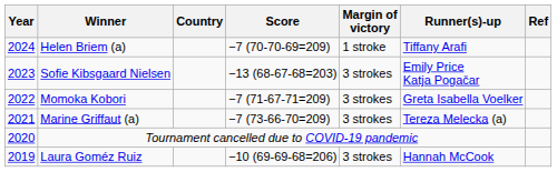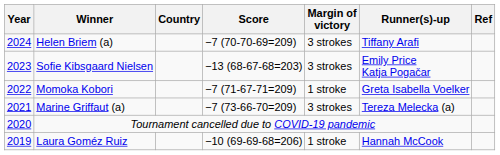Helen Briem (a) | Margin of victory: 1 stroke -> 3 strokes
Momoka Kobori | Margin of victory: 3 strokes -> 1 stroke
Laura Goméz Ruiz | Margin of victory: 3 strokes -> 1 stroke
